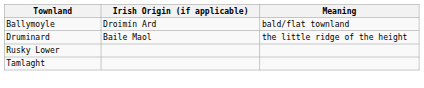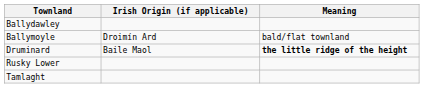+ row: Ballydawley
Druminard | Meaning: normal -> bold
